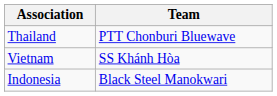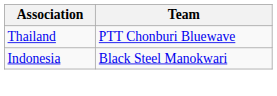- row: Vietnam | SS Khánh Hòa
